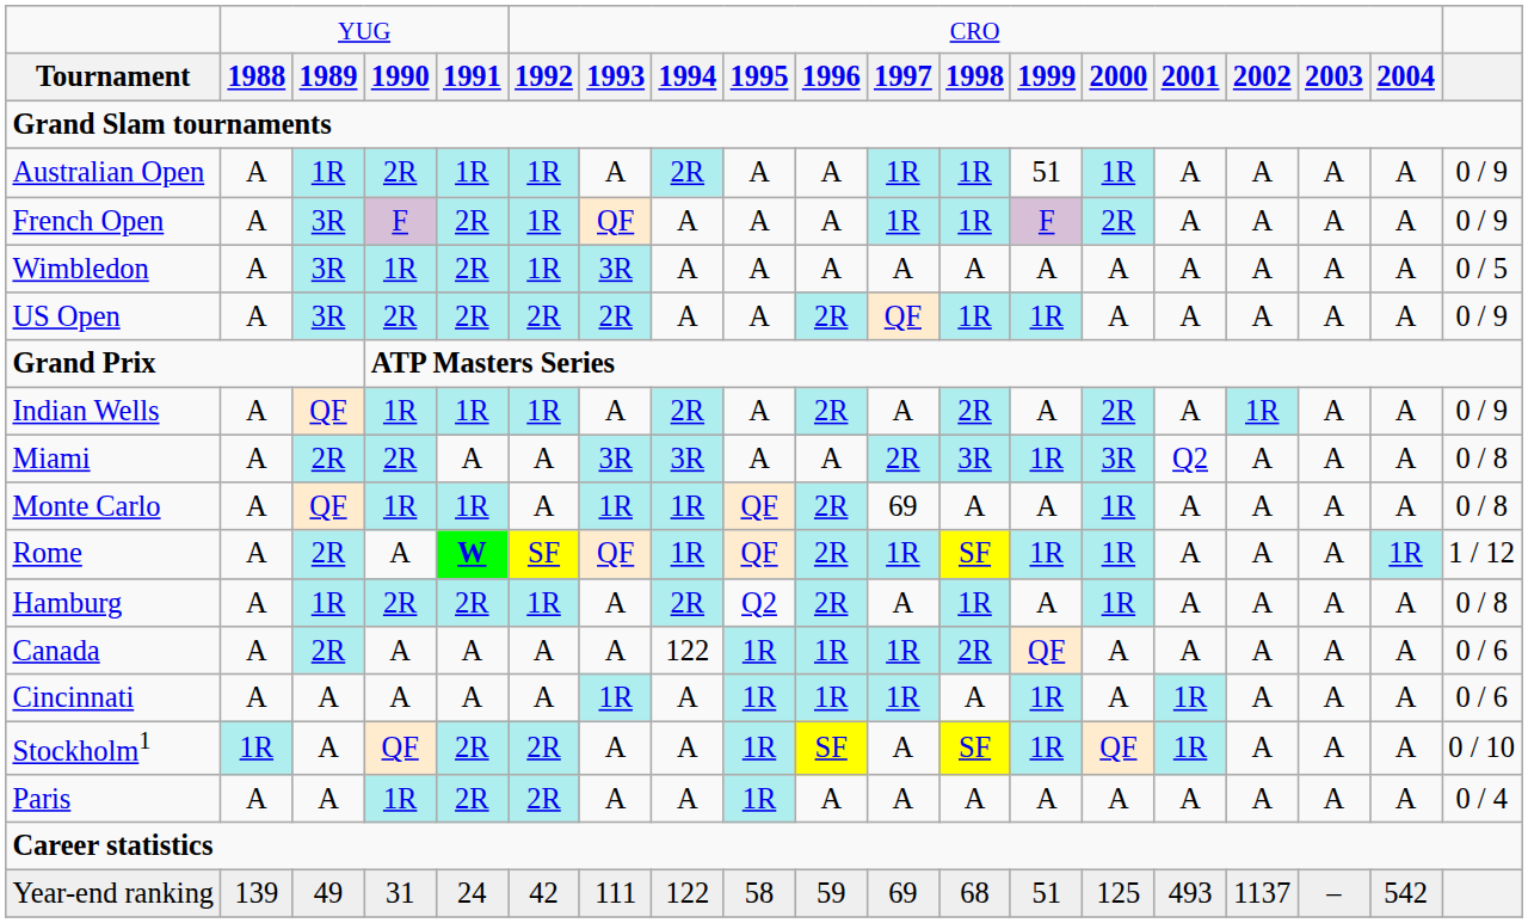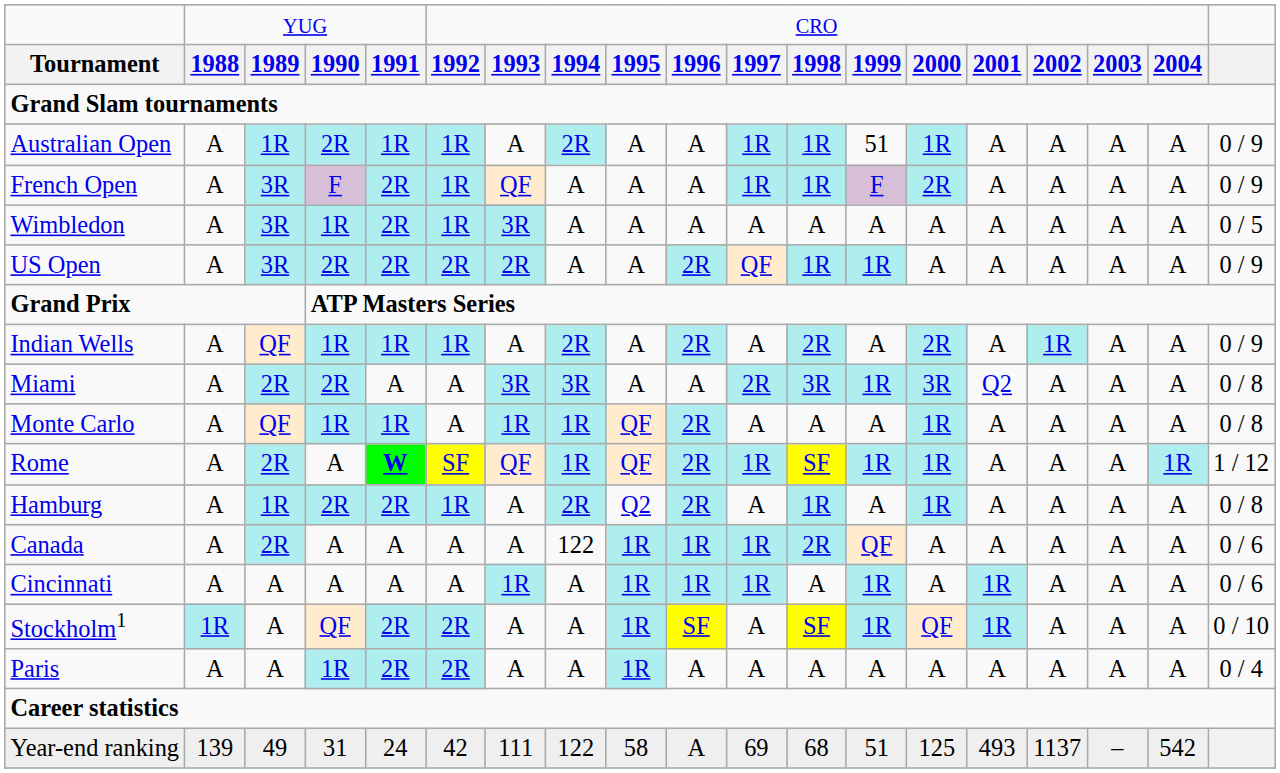Monte Carlo | column 11: 69 -> A
Year-end ranking | column 10: 59 -> A
